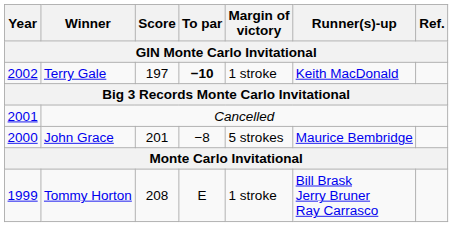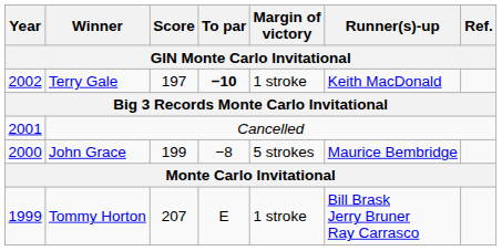John Grace | Score: 201 -> 199
Tommy Horton | Score: 208 -> 207
